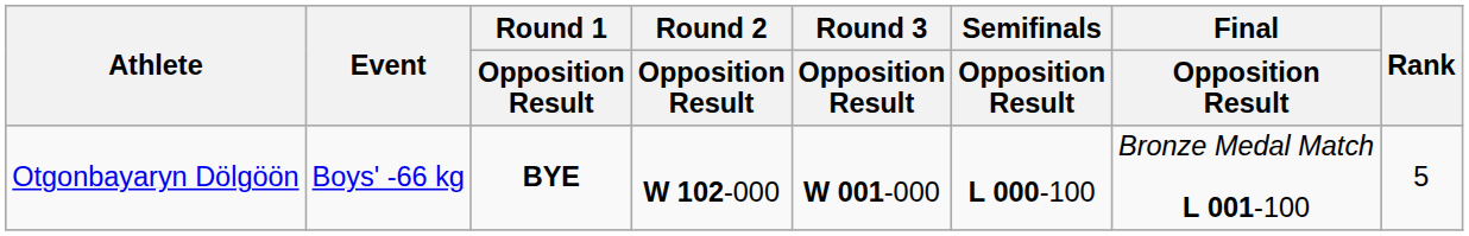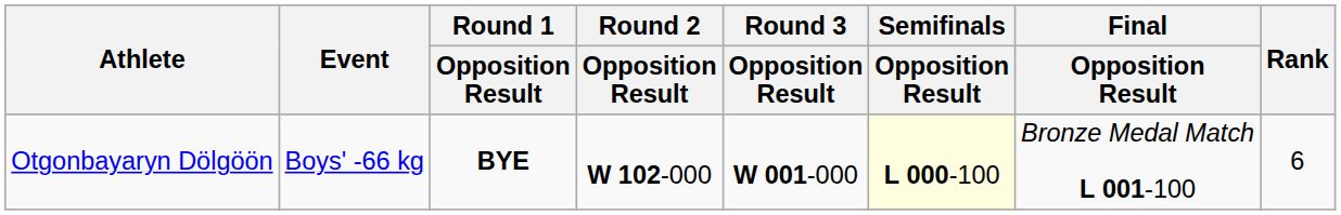Otgonbayaryn Dölgöön | Semifinals / Opposition Result: no background -> lightyellow background
Otgonbayaryn Dölgöön | Rank: 5 -> 6
